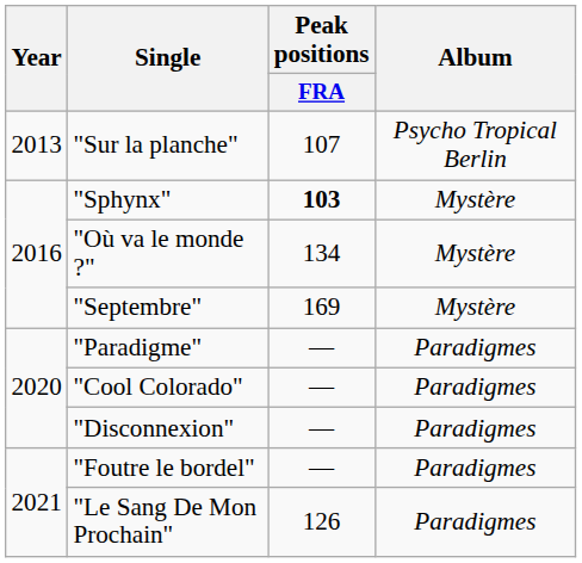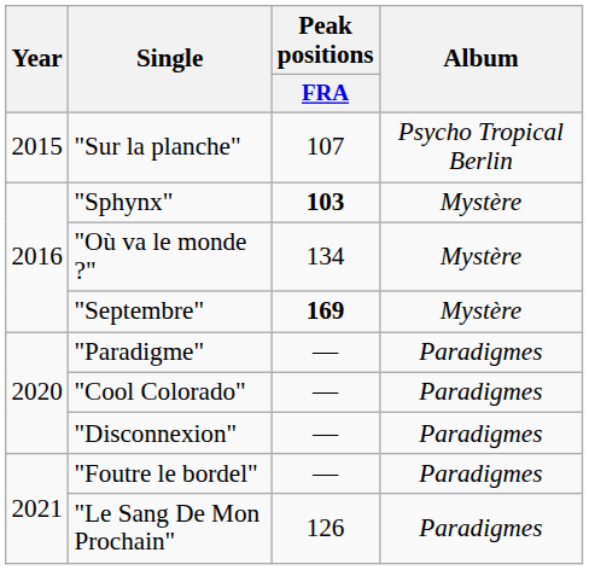"Sur la planche" | Year: 2013 -> 2015
"Septembre" | Peak positions / FRA: normal -> bold
